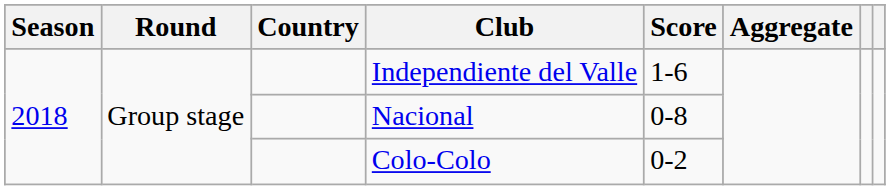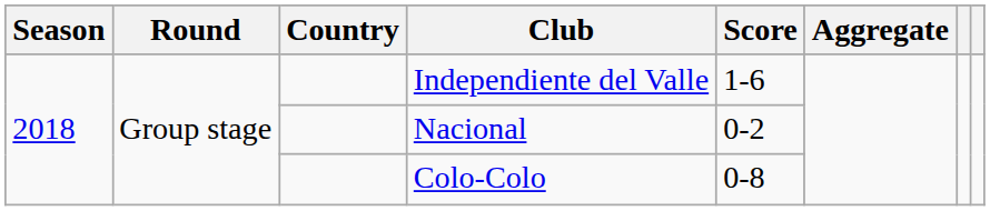Nacional | Score: 0-8 -> 0-2
Colo-Colo | Score: 0-2 -> 0-8
